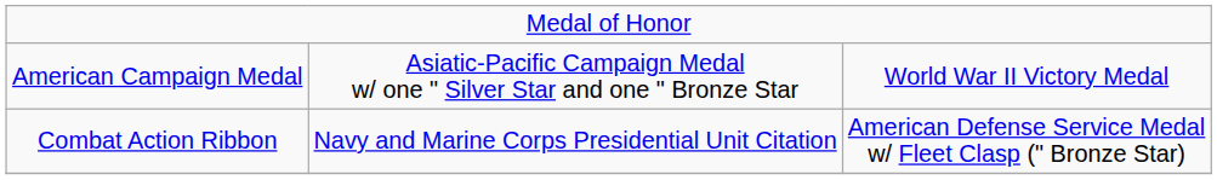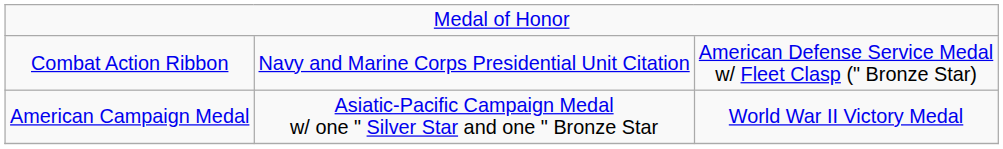rows swapped: Combat Action Ribbon <-> American Campaign Medal
